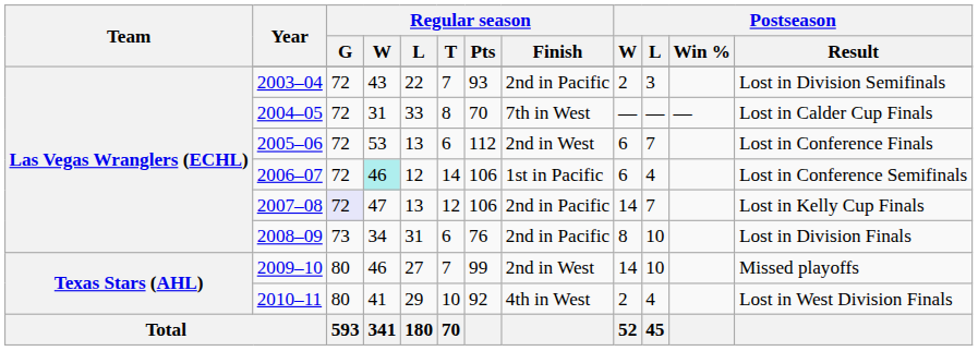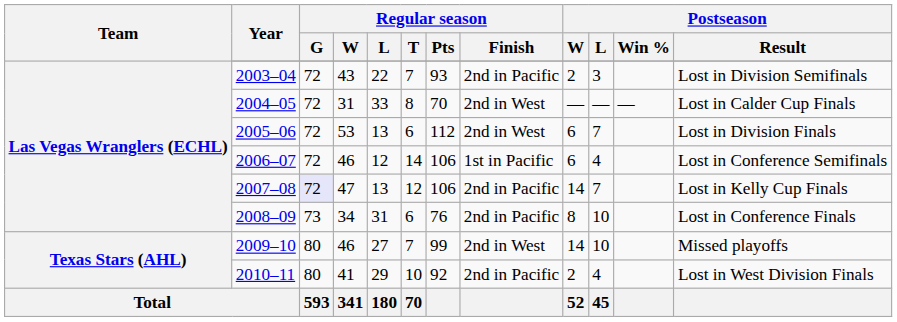2004–05 | Regular season / Finish: 7th in West -> 2nd in West
2005–06 | Postseason / Result: Lost in Conference Finals -> Lost in Division Finals
2006–07 | Regular season / W: paleturquoise background -> no background
2008–09 | Postseason / Result: Lost in Division Finals -> Lost in Conference Finals
2010–11 | Regular season / Finish: 4th in West -> 2nd in Pacific
